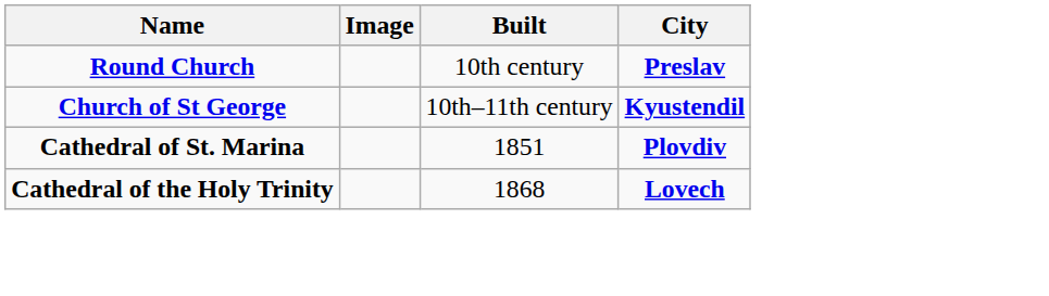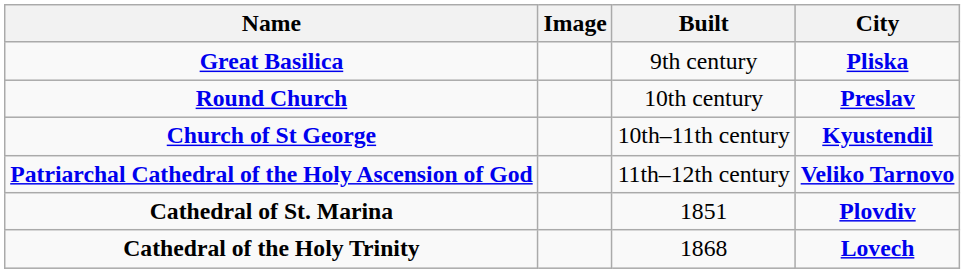+ row: Great Basilica | 9th century | Pliska
+ row: Patriarchal Cathedral of the Holy Ascension of God | 11th–12th century | Veliko Tarnovo
